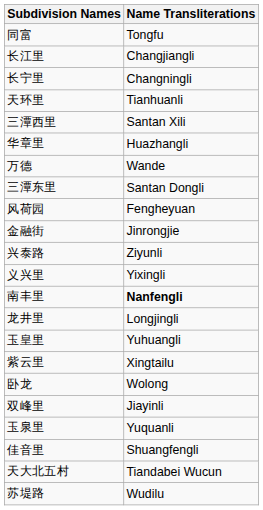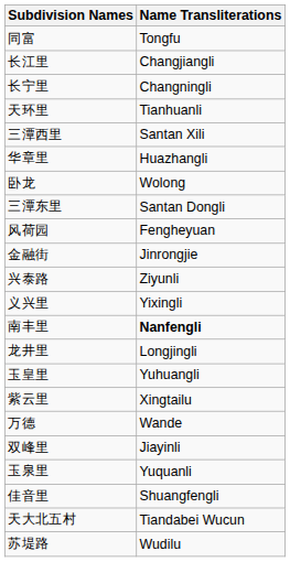rows swapped: 卧龙 <-> 万德
